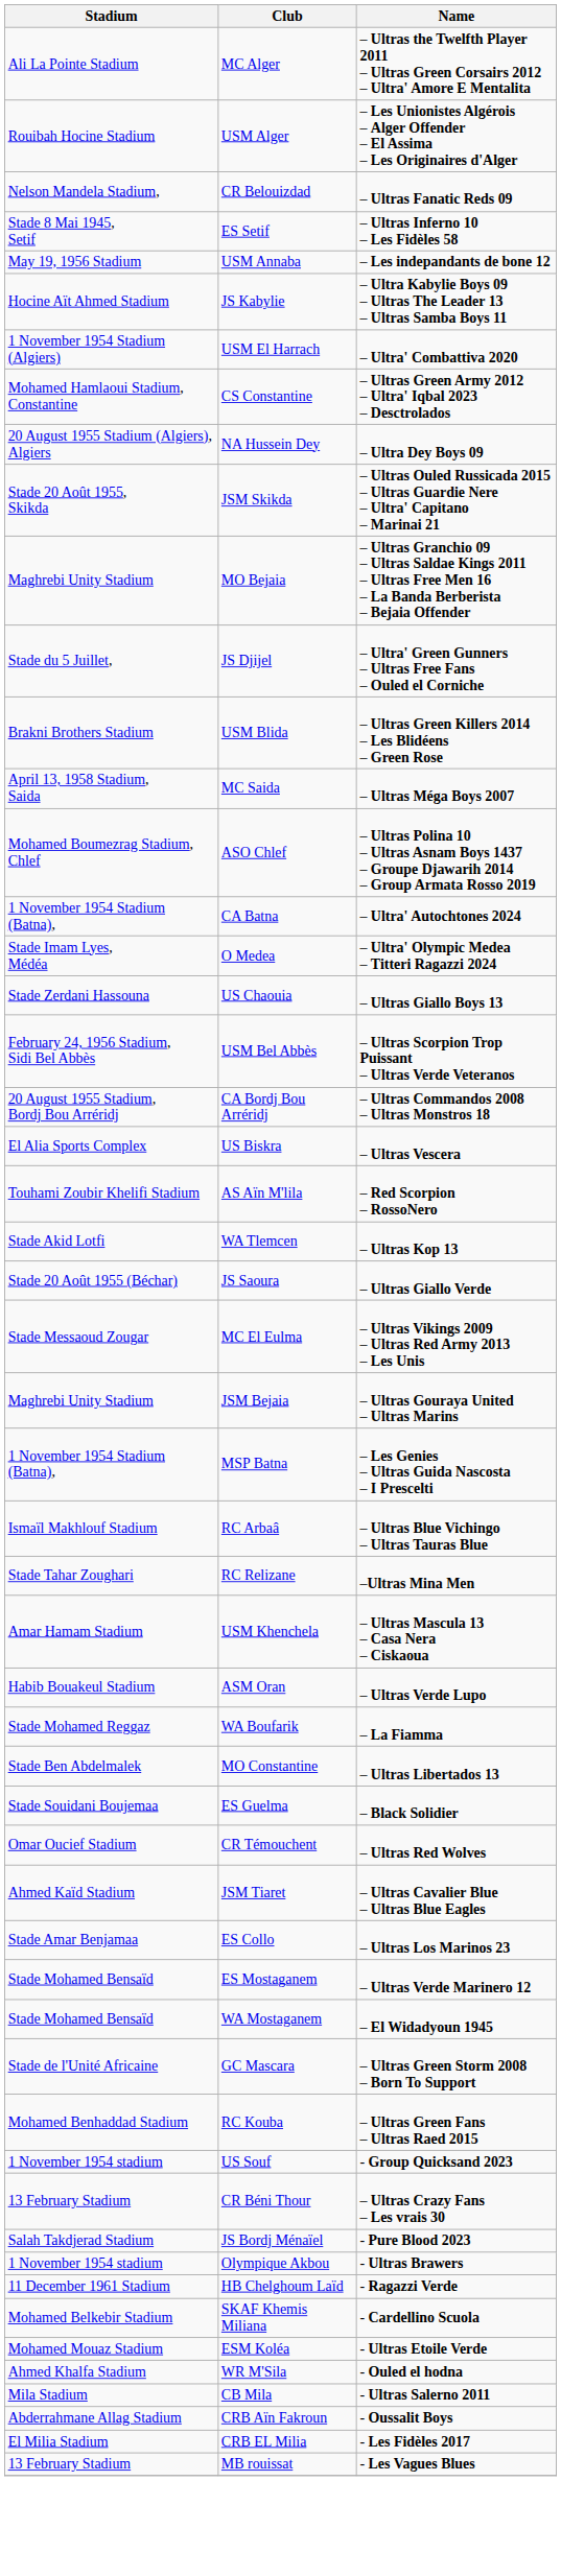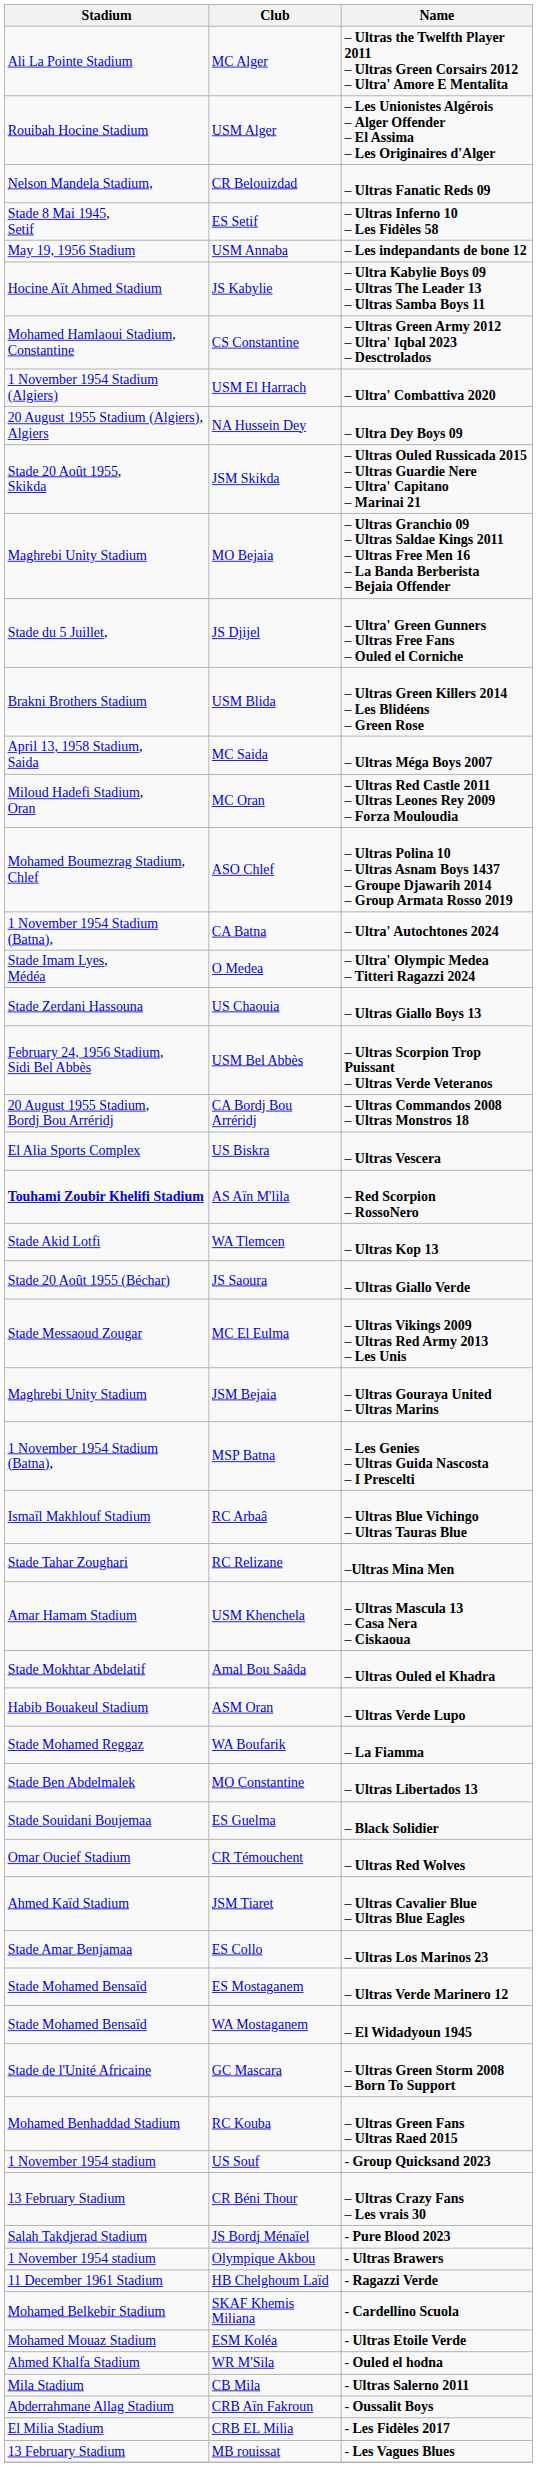rows swapped: CS Constantine <-> USM El Harrach
+ row: Miloud Hadefi Stadium, Oran | MC Oran | – Ultras Red Castle 2011 – Ultras Leones Rey 2009 – Forza Mouloudia
AS Aïn M'lila | Stadium: normal -> bold
+ row: Stade Mokhtar Abdelatif | Amal Bou Saâda | – Ultras Ouled el Khadra
